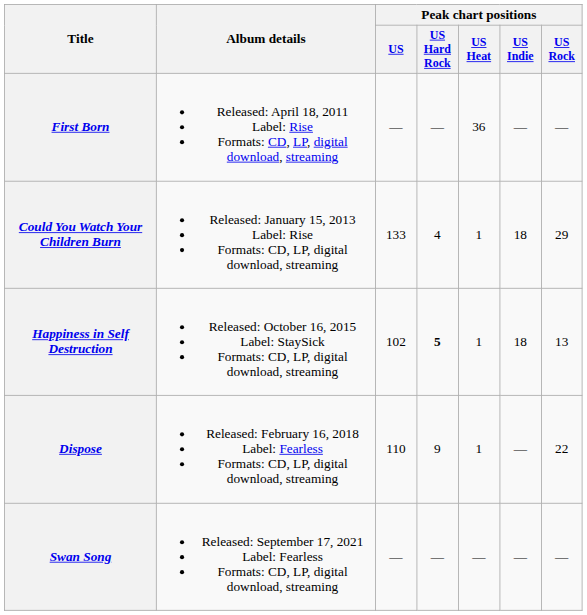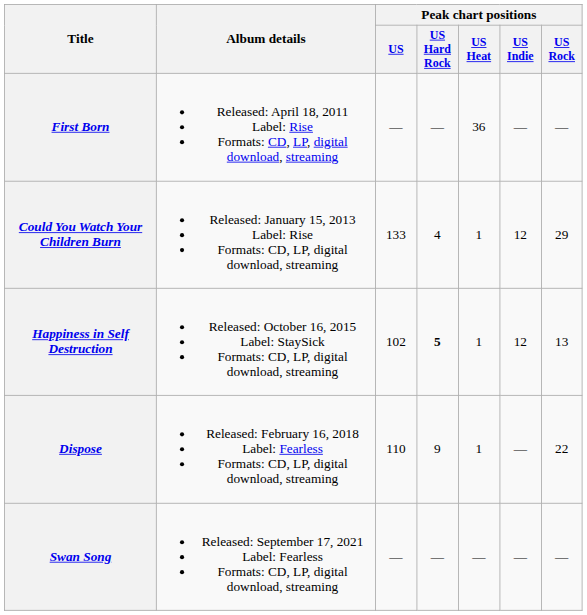Could You Watch Your Children Burn | Peak chart positions / US Indie: 18 -> 12
Happiness in Self Destruction | Peak chart positions / US Indie: 18 -> 12
